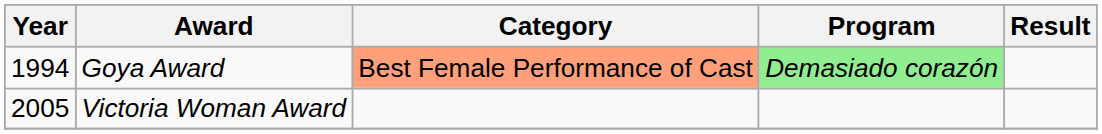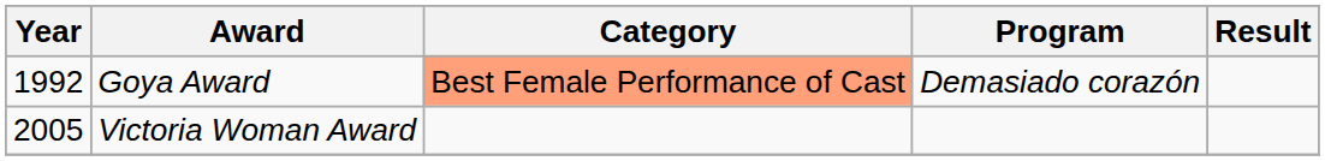Goya Award | Year: 1994 -> 1992
Goya Award | Program: lightgreen background -> no background
